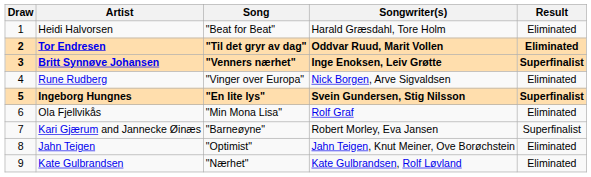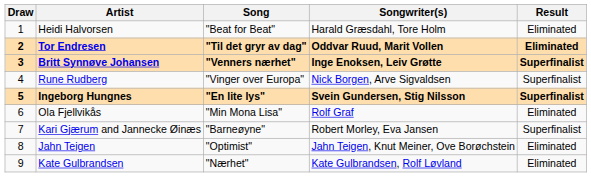Rune Rudberg | Result: Eliminated -> Superfinalist
